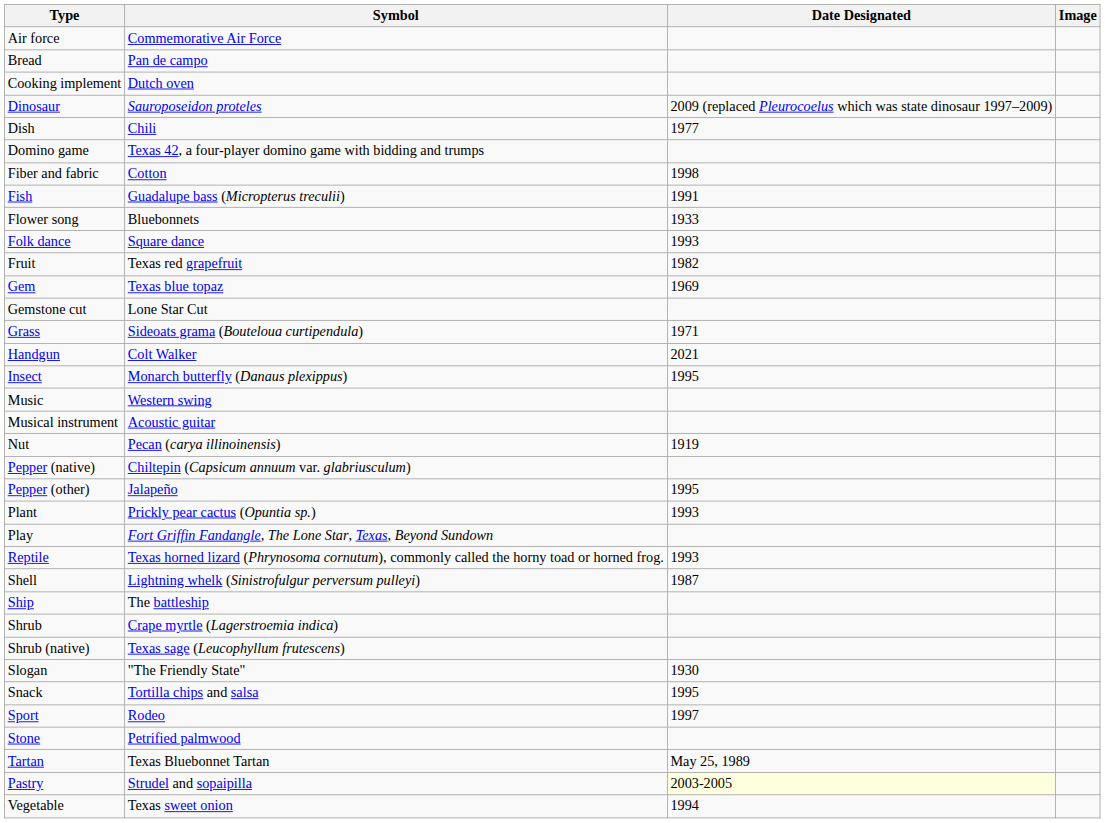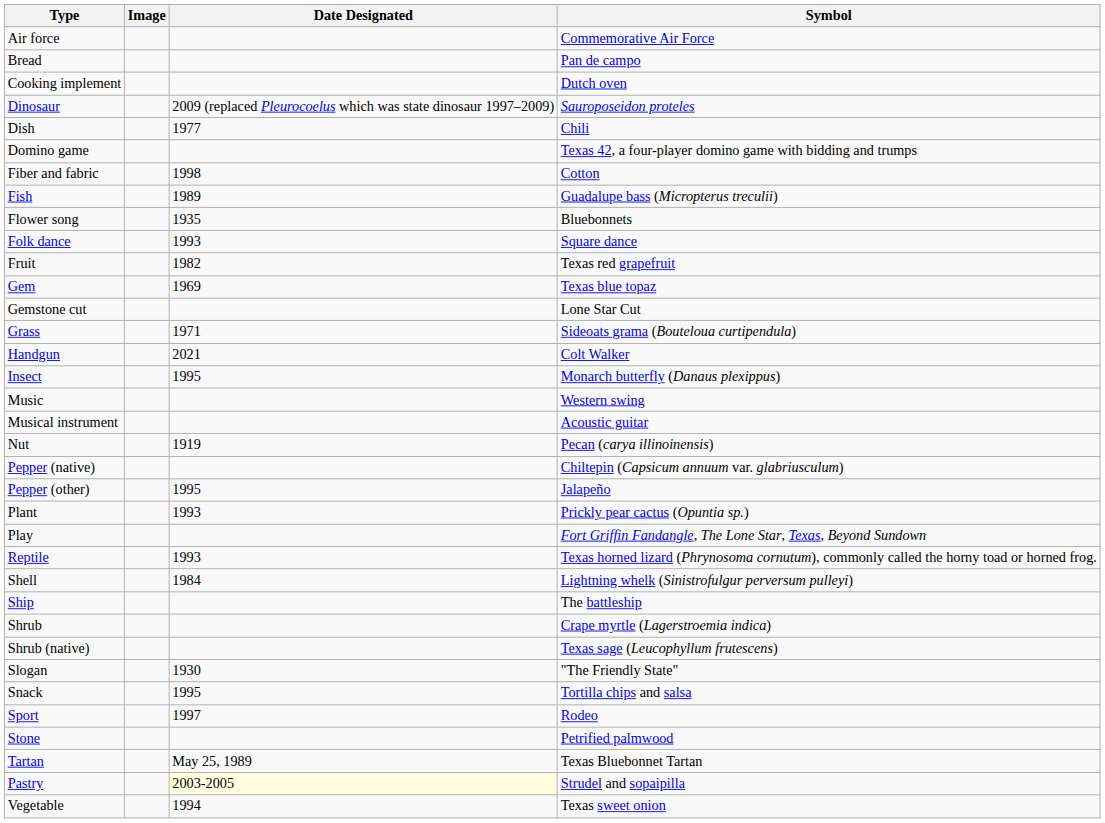columns swapped: Symbol <-> Image
Fish | Date Designated: 1991 -> 1989
Flower song | Date Designated: 1933 -> 1935
Shell | Date Designated: 1987 -> 1984
